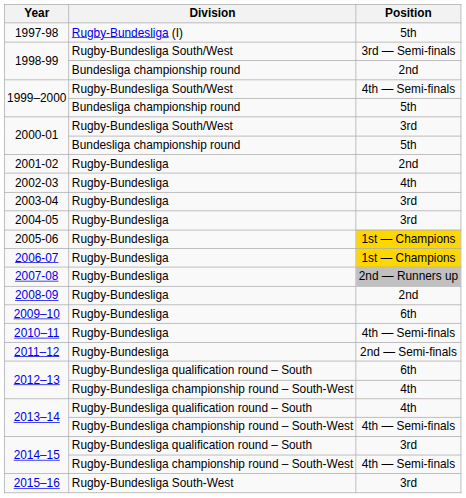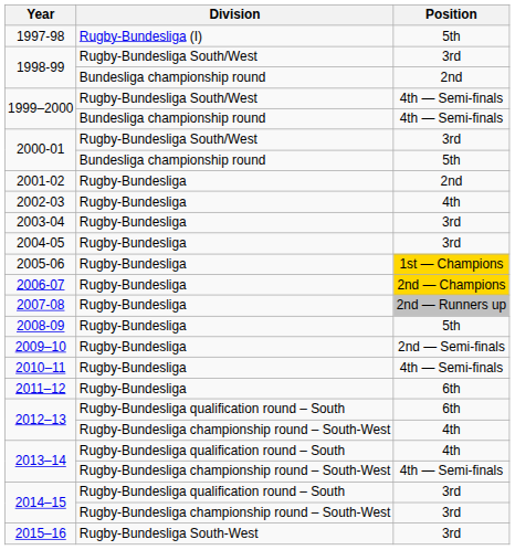1998-99 / Rugby-Bundesliga South/West | Position: 3rd — Semi-finals -> 3rd
1999–2000 / Bundesliga championship round | Position: 5th -> 4th — Semi-finals
2006-07 | Position: 1st — Champions -> 2nd — Champions
2008-09 | Position: 2nd -> 5th
2009–10 | Position: 6th -> 2nd — Semi-finals
2011–12 | Position: 2nd — Semi-finals -> 6th
2014–15 / Rugby-Bundesliga championship round – South-West | Position: 4th — Semi-finals -> 3rd
